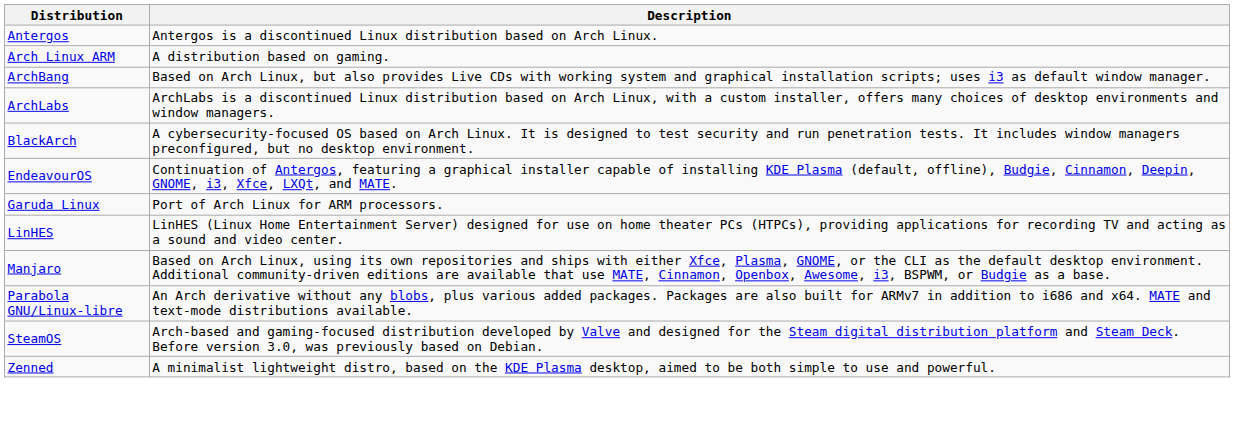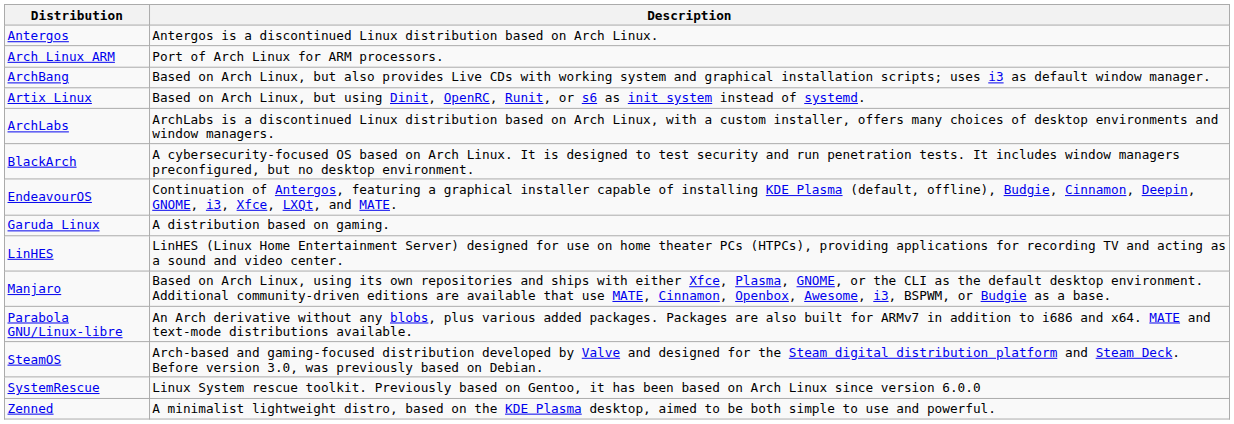Arch Linux ARM | Description: A distribution based on gaming. -> Port of Arch Linux for ARM processors.
+ row: Artix Linux | Based on Arch Linux, but using Dinit, OpenRC, Runit, or s6 as init system instead of systemd.
Garuda Linux | Description: Port of Arch Linux for ARM processors. -> A distribution based on gaming.
+ row: SystemRescue | Linux System rescue toolkit. Previously based on Gentoo, it has been based on Arch Linux since version 6.0.0
